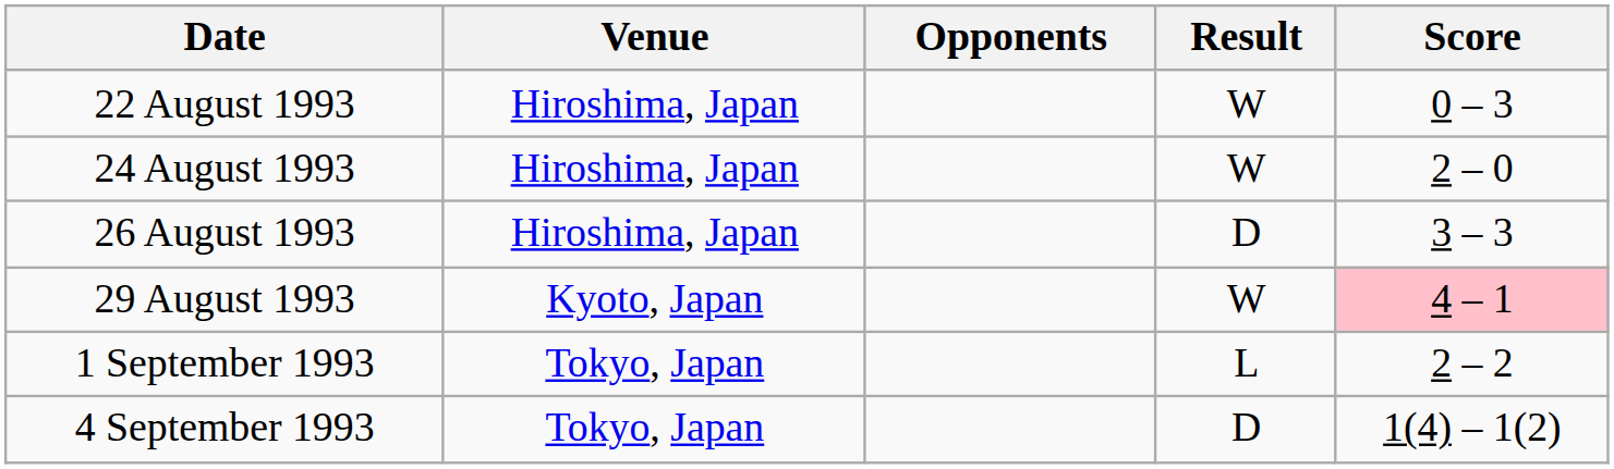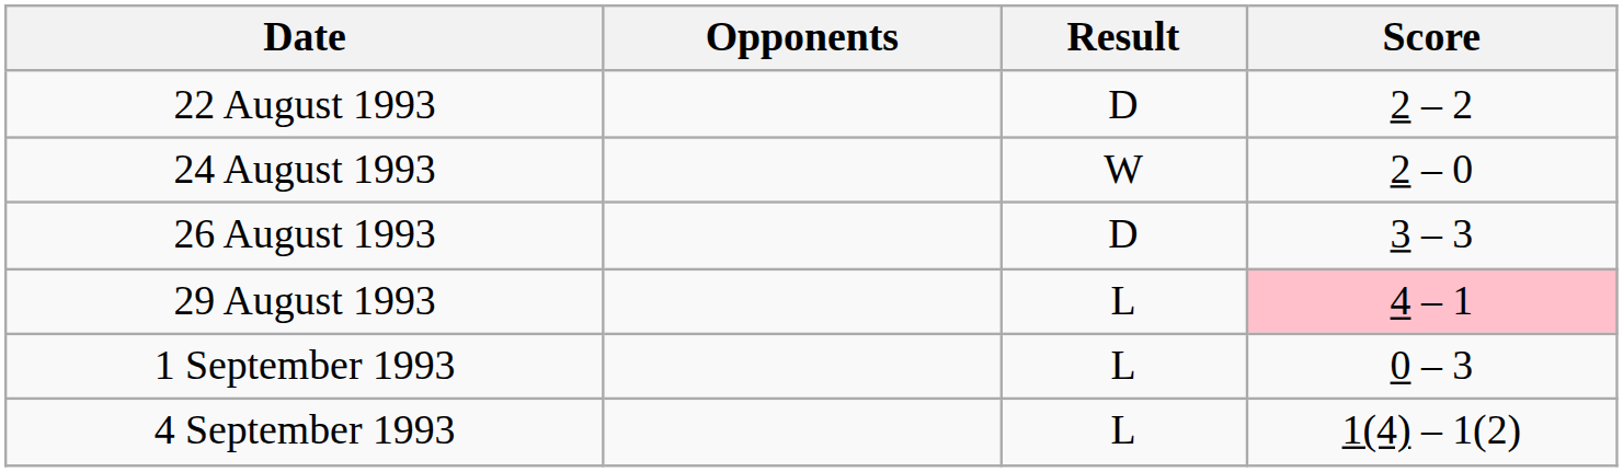- column: Venue | Hiroshima, Japan | Hiroshima, Japan | Hiroshima, Japan | Kyoto, Japan | Tokyo, Japan | Tokyo, Japan
22 August 1993 | Result: W -> D
22 August 1993 | Score: 0 – 3 -> 2 – 2
29 August 1993 | Result: W -> L
1 September 1993 | Score: 2 – 2 -> 0 – 3
4 September 1993 | Result: D -> L
